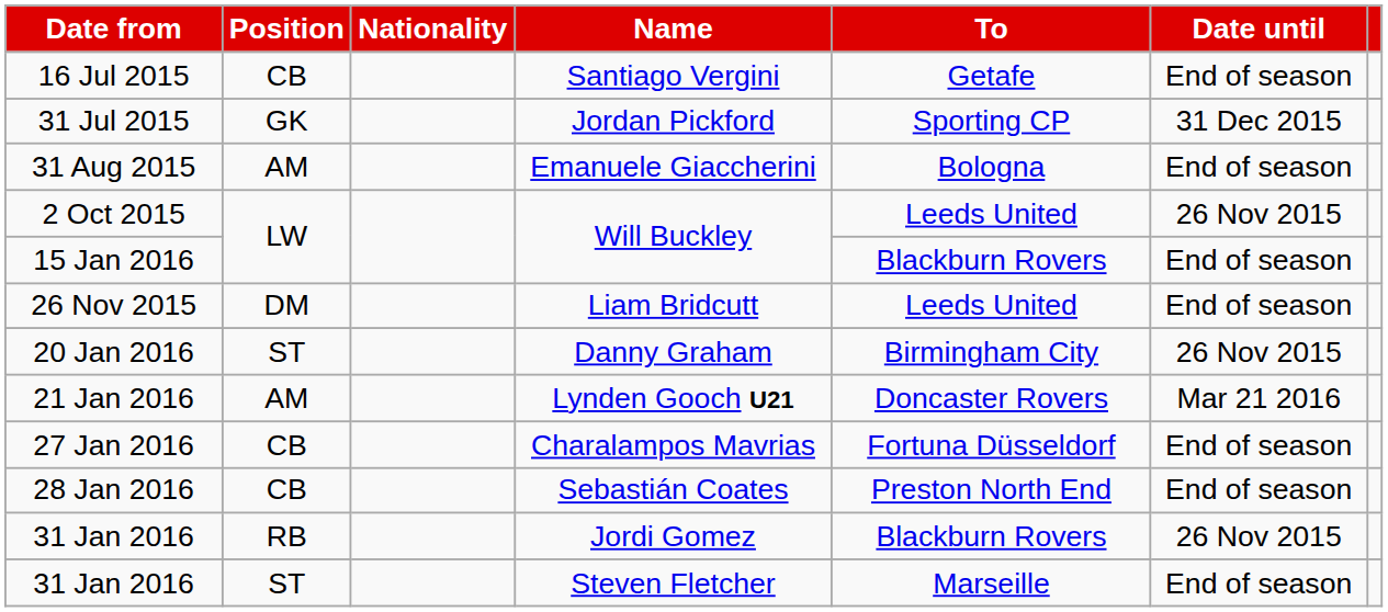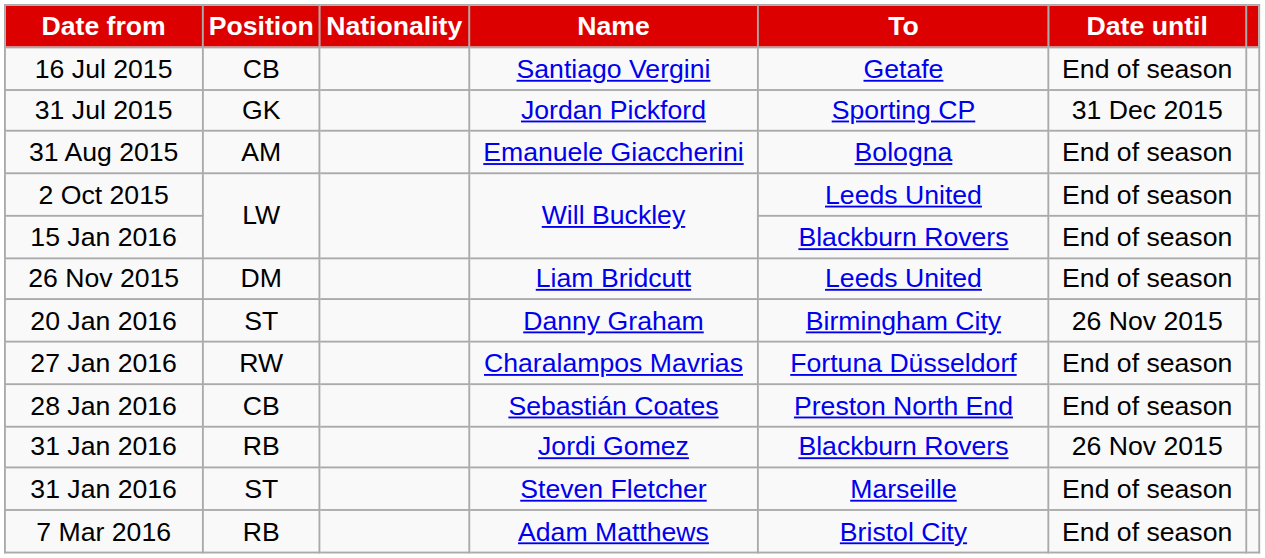2 Oct 2015 | Date until: 26 Nov 2015 -> End of season
- row: 21 Jan 2016 | AM | Lynden Gooch U21 | Doncaster Rovers | Mar 21 2016
27 Jan 2016 | Position: CB -> RW
+ row: 7 Mar 2016 | RB | Adam Matthews | Bristol City | End of season
